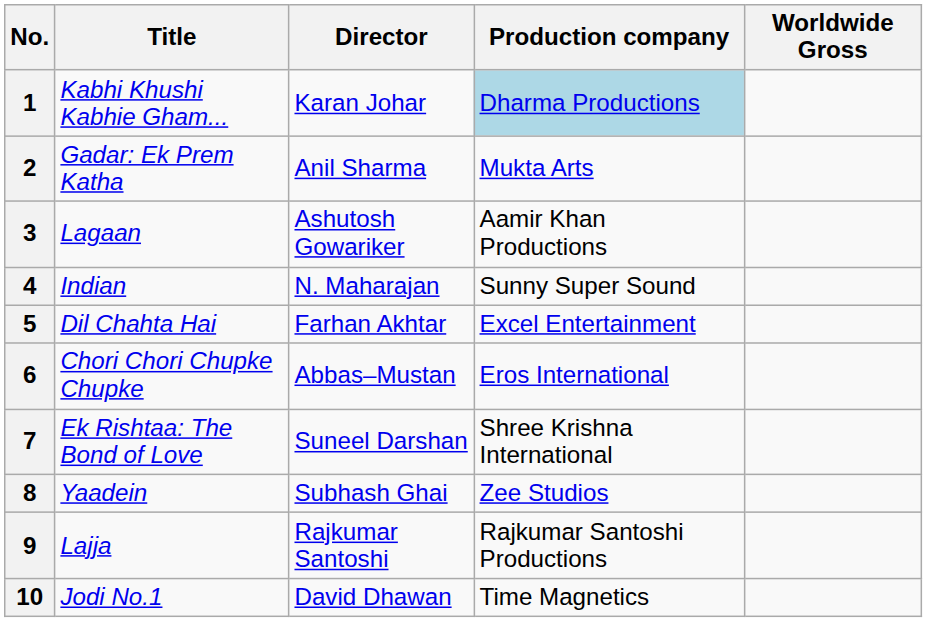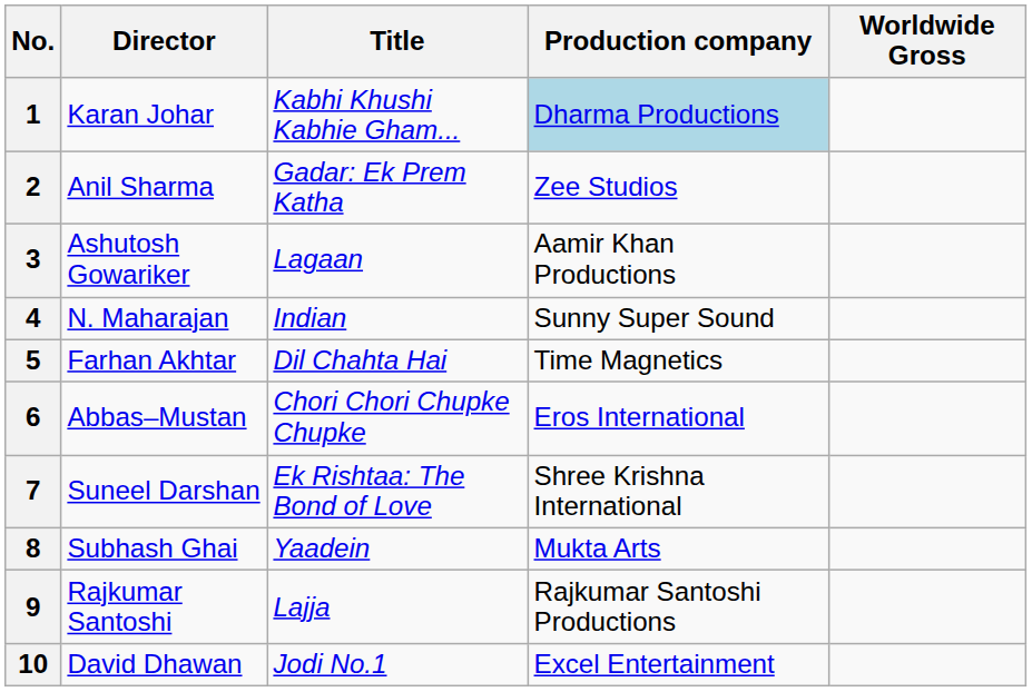columns swapped: Title <-> Director
2 | Production company: Mukta Arts -> Zee Studios
5 | Production company: Excel Entertainment -> Time Magnetics
8 | Production company: Zee Studios -> Mukta Arts
10 | Production company: Time Magnetics -> Excel Entertainment
